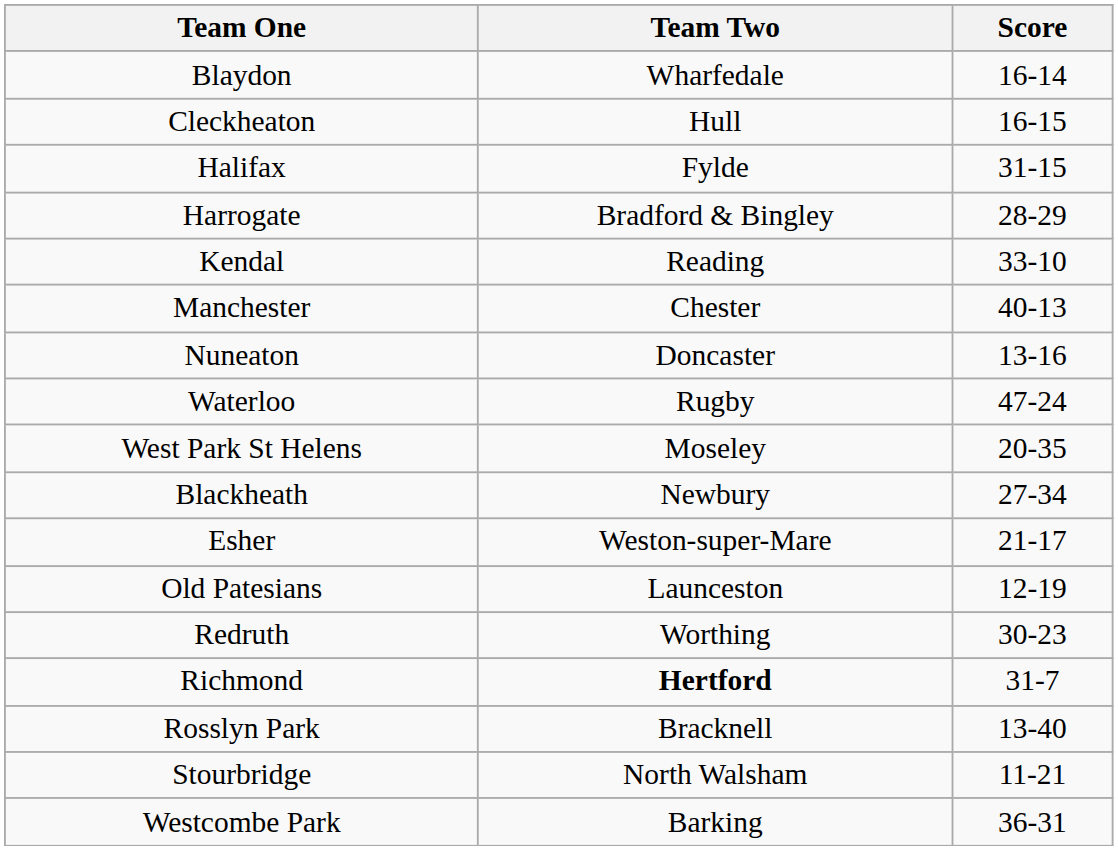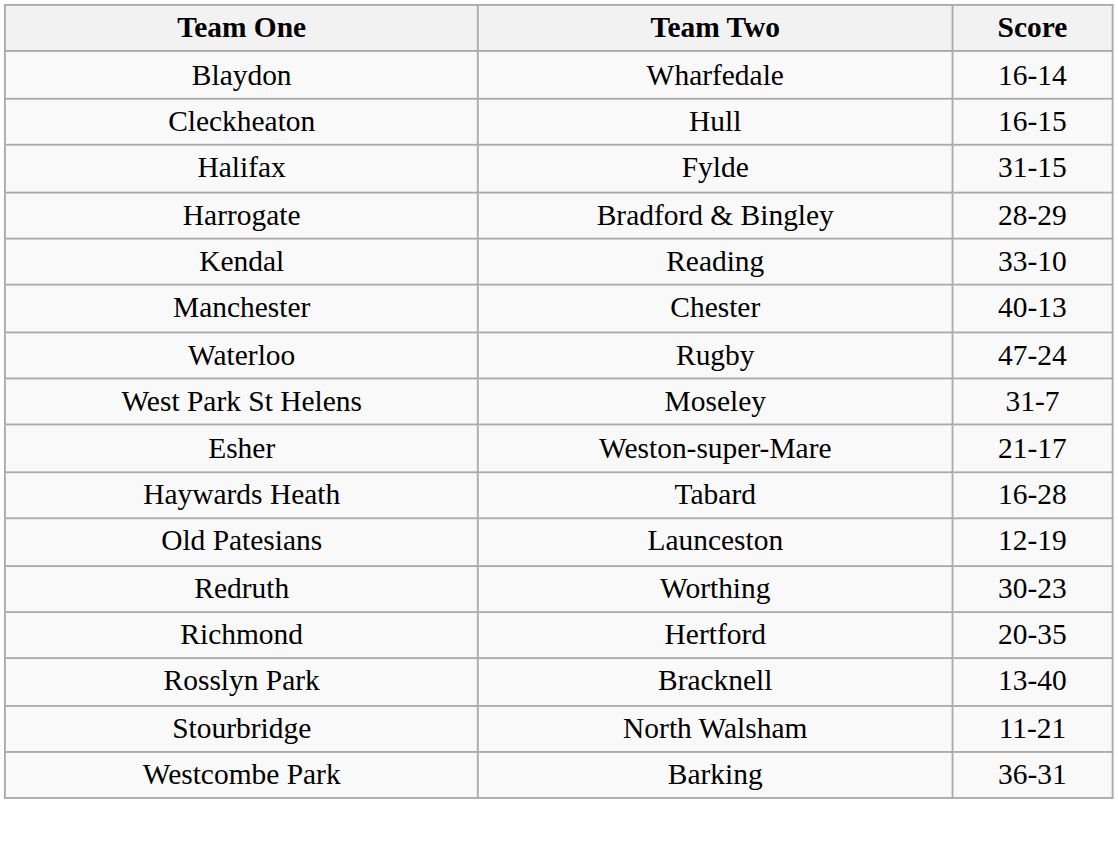- row: Nuneaton | Doncaster | 13-16
West Park St Helens | Score: 20-35 -> 31-7
- row: Blackheath | Newbury | 27-34
+ row: Haywards Heath | Tabard | 16-28
Richmond | Team Two: bold -> normal
Richmond | Score: 31-7 -> 20-35
